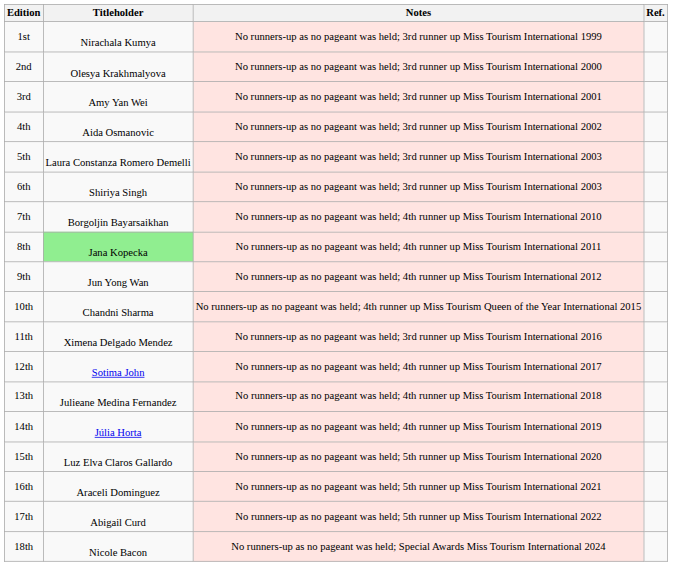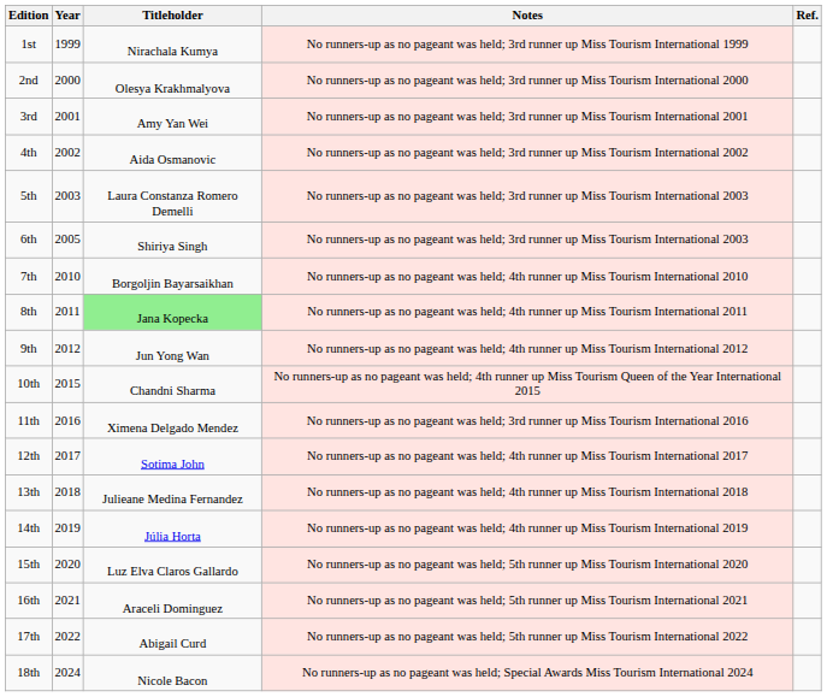+ column: Year | 1999 | 2000 | 2001 | 2002 | 2003 | 2005 | 2010 | 2011 | 2012 | 2015 | 2016 | 2017 | 2018 | 2019 | 2020 | 2021 | 2022 | 2024
